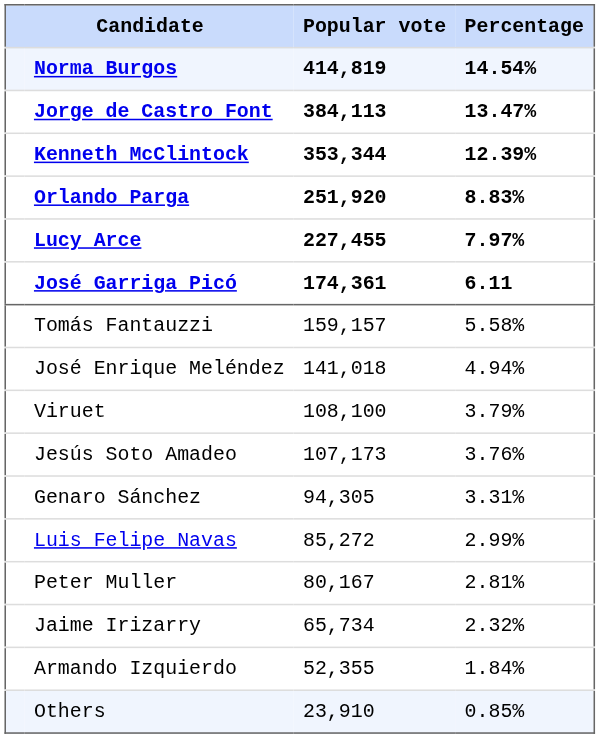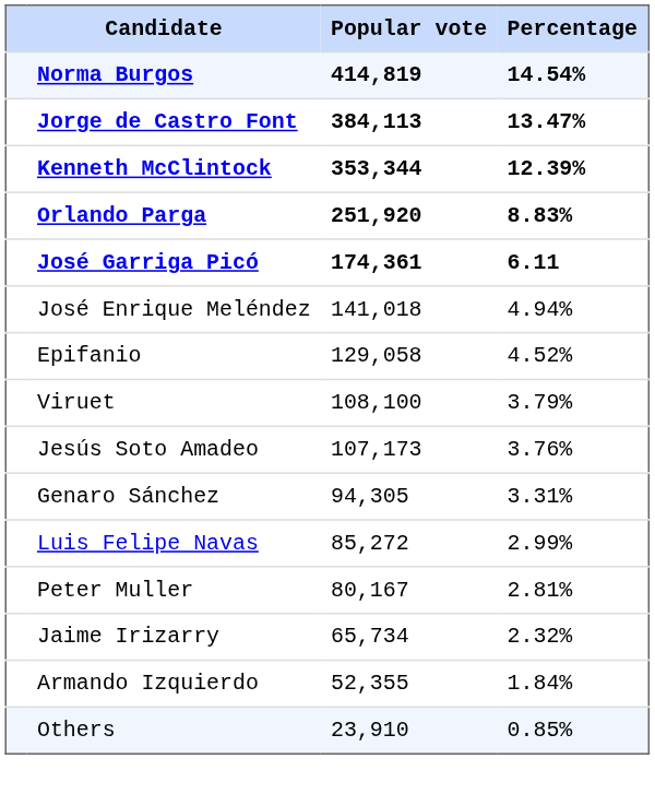- row: Lucy Arce | 227,455 | 7.97%
- row: Tomás Fantauzzi | 159,157 | 5.58%
+ row: Epifanio | 129,058 | 4.52%
